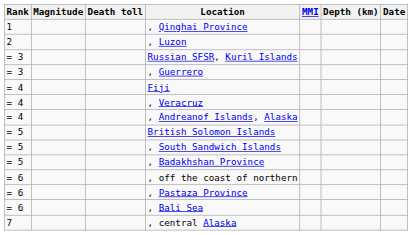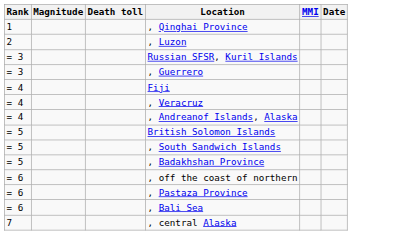- column: Depth (km)
